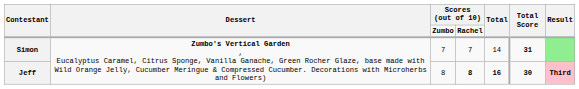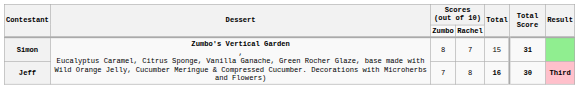Simon | column 3: 7 -> 8
Simon | Total: 14 -> 15
Jeff | column 3: 8 -> 7
Jeff | column 4: bold -> normal
